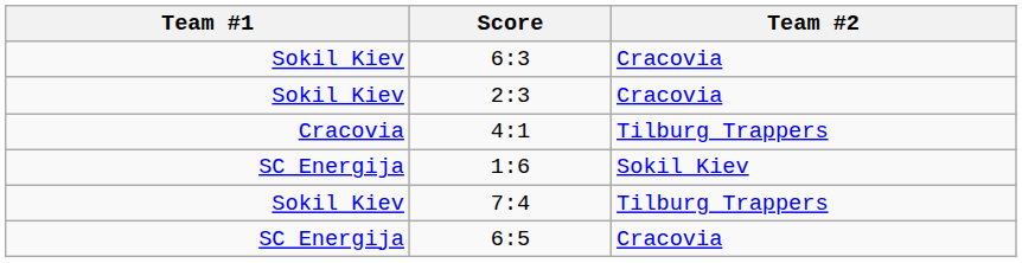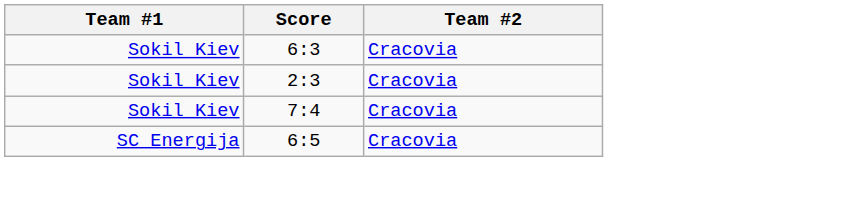- row: Cracovia | 4:1 | Tilburg Trappers
- row: SC Energija | 1:6 | Sokil Kiev
7:4 | Team #2: Tilburg Trappers -> Cracovia
